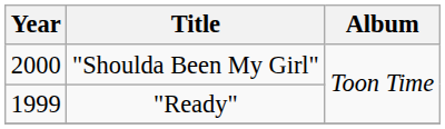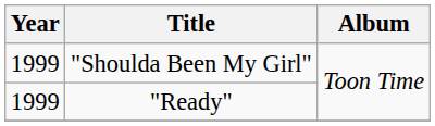"Shoulda Been My Girl" | Year: 2000 -> 1999
